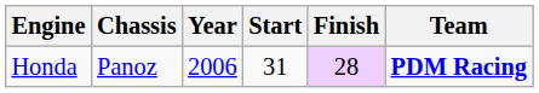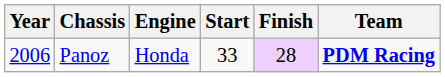columns swapped: Year <-> Engine
Panoz | Start: 31 -> 33
